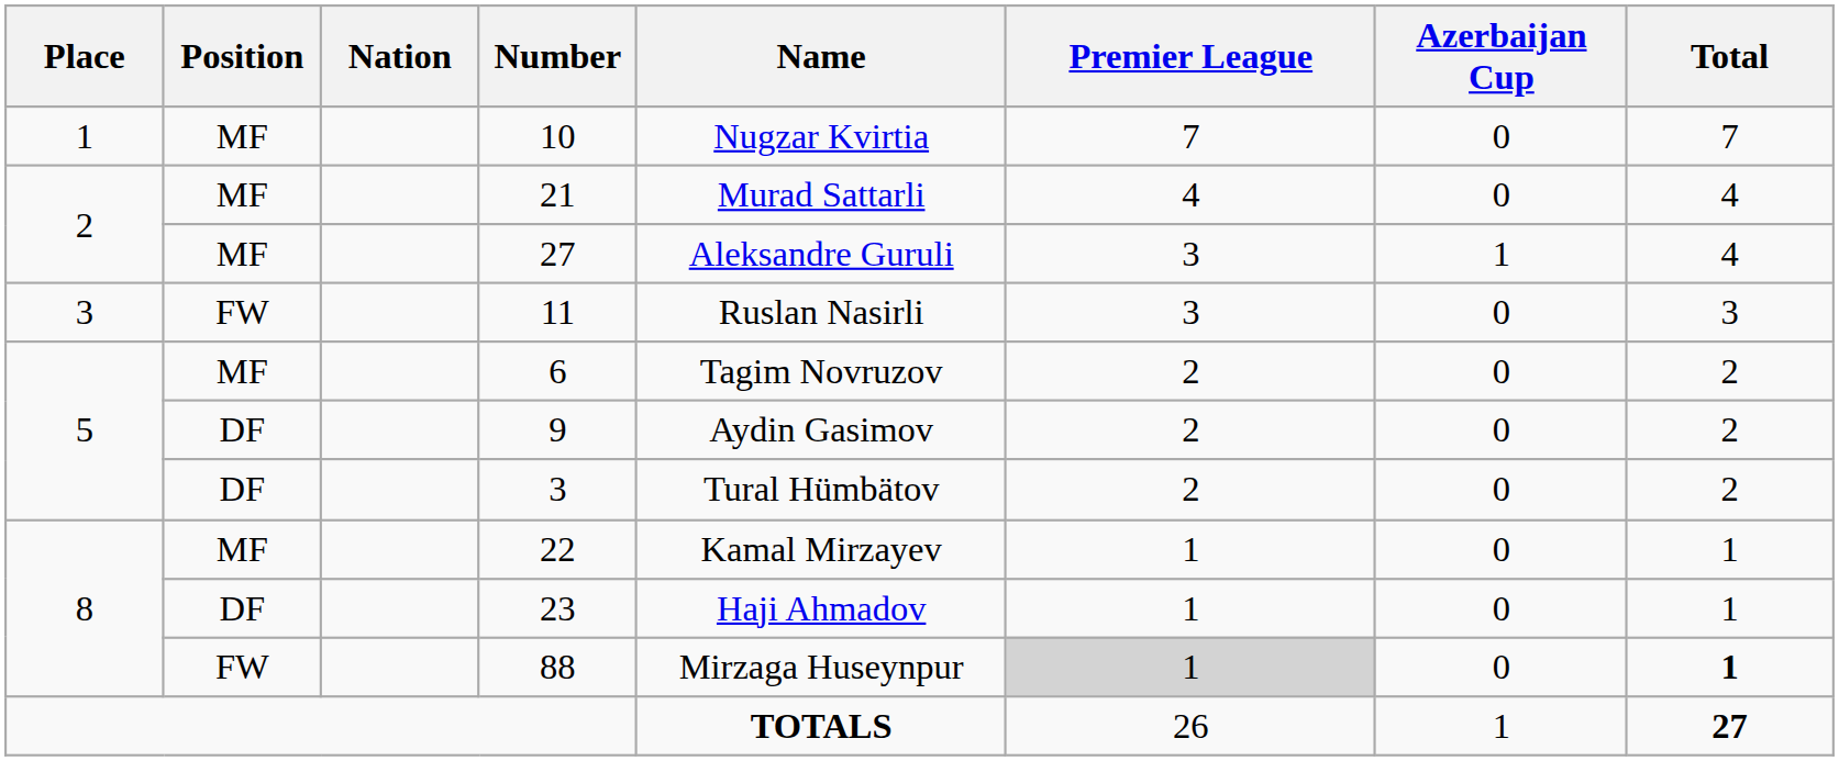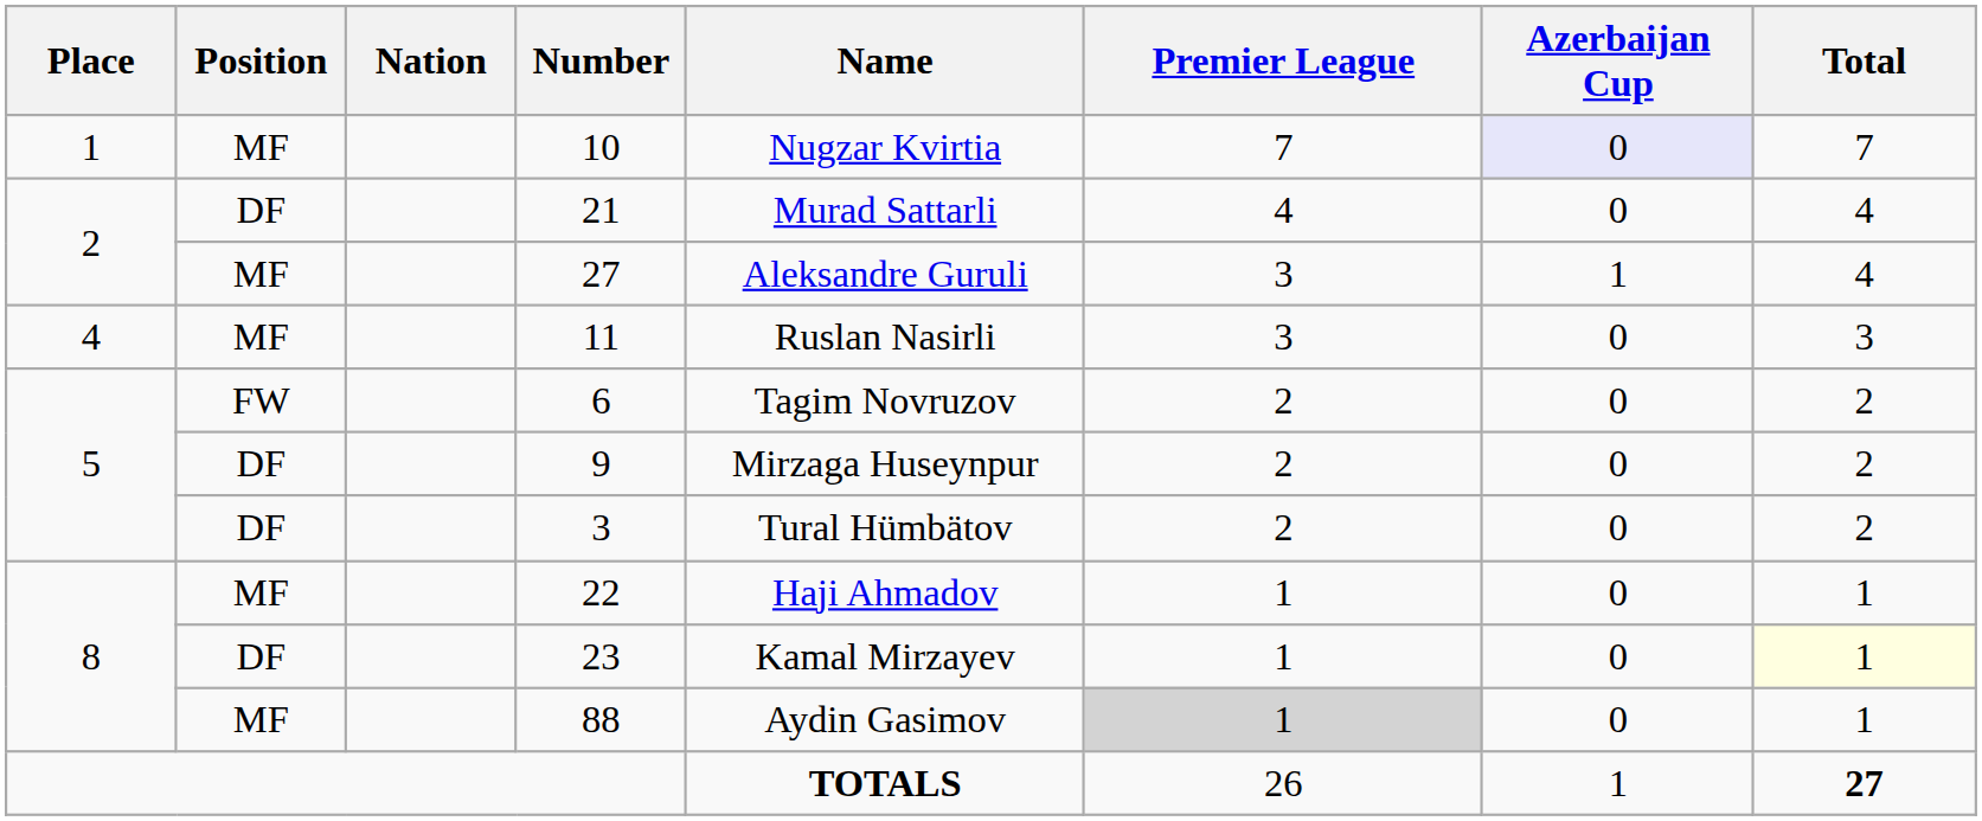10 | Azerbaijan Cup: no background -> lavender background
21 | Position: MF -> DF
11 | Place: 3 -> 4
11 | Position: FW -> MF
6 | Position: MF -> FW
9 | Name: Aydin Gasimov -> Mirzaga Huseynpur
22 | Name: Kamal Mirzayev -> Haji Ahmadov
23 | Name: Haji Ahmadov -> Kamal Mirzayev
23 | Total: no background -> lightyellow background
88 | Position: FW -> MF
88 | Name: Mirzaga Huseynpur -> Aydin Gasimov
88 | Total: bold -> normal
